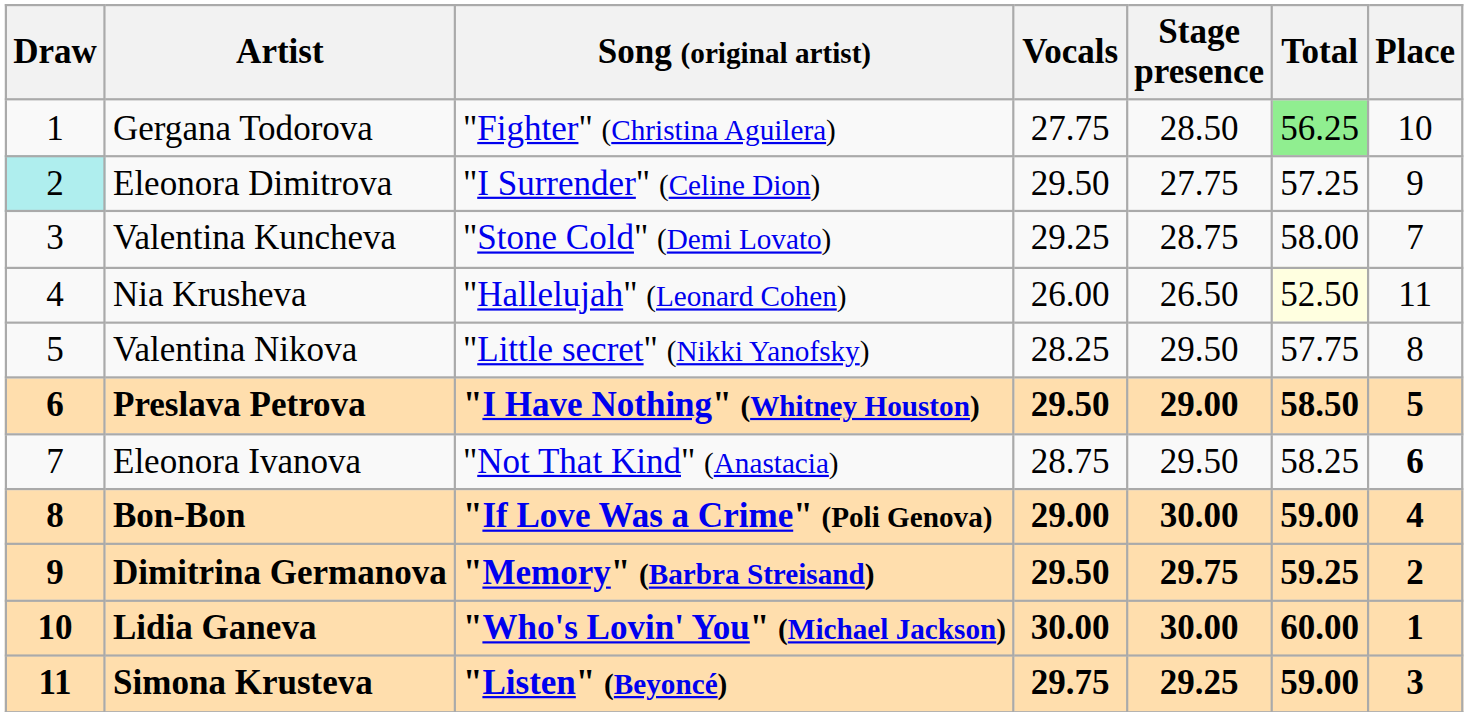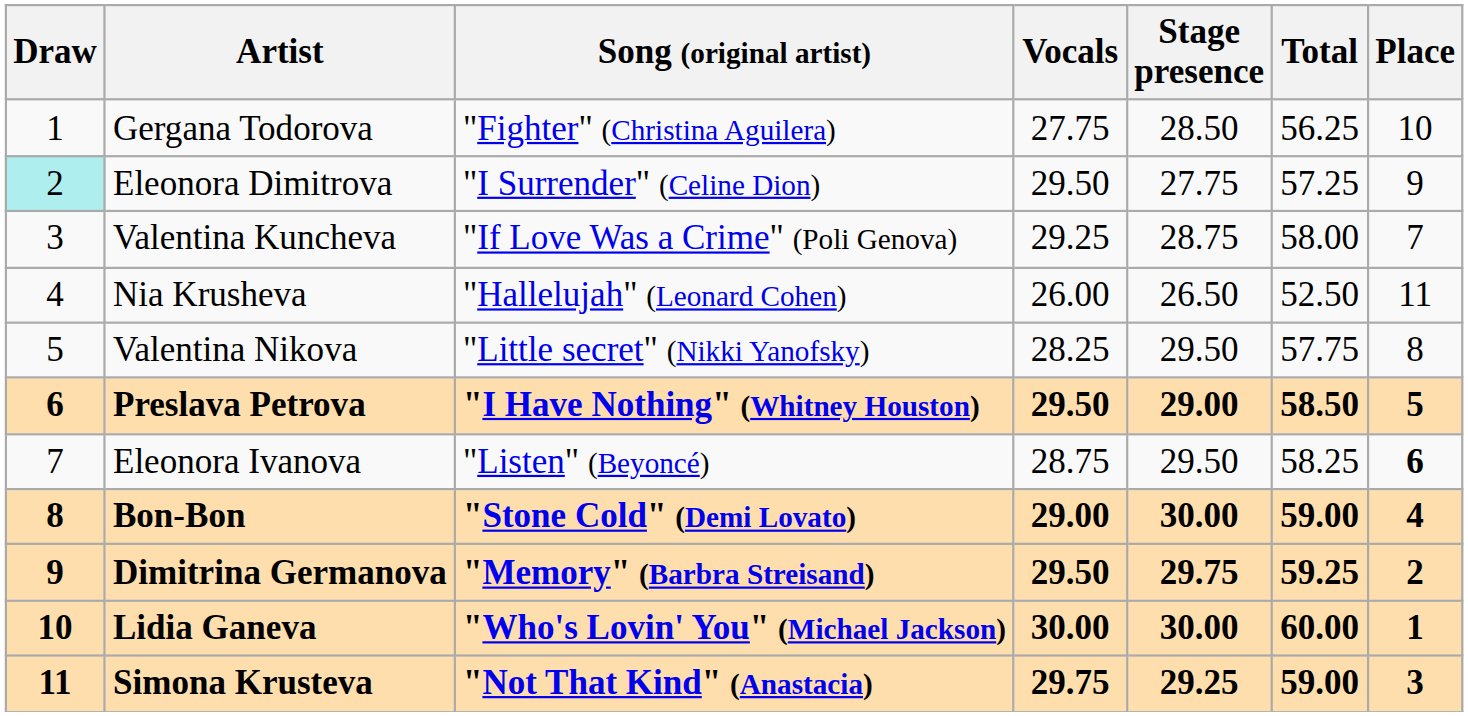Gergana Todorova | Total: lightgreen background -> no background
Valentina Kuncheva | Song (original artist): "Stone Cold" (Demi Lovato) -> "If Love Was a Crime" (Poli Genova)
Nia Krusheva | Total: lightyellow background -> no background
Eleonora Ivanova | Song (original artist): "Not That Kind" (Anastacia) -> "Listen" (Beyoncé)
Bon-Bon | Song (original artist): "If Love Was a Crime" (Poli Genova) -> "Stone Cold" (Demi Lovato)
Simona Krusteva | Song (original artist): "Listen" (Beyoncé) -> "Not That Kind" (Anastacia)
